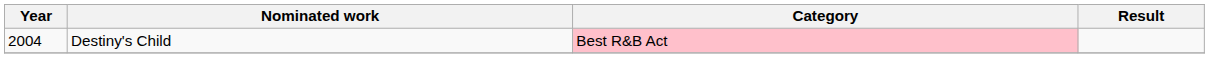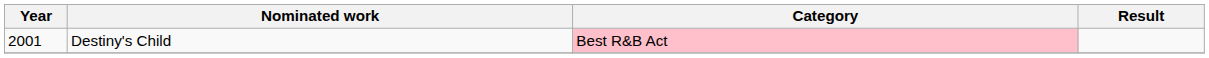Destiny's Child | Year: 2004 -> 2001
